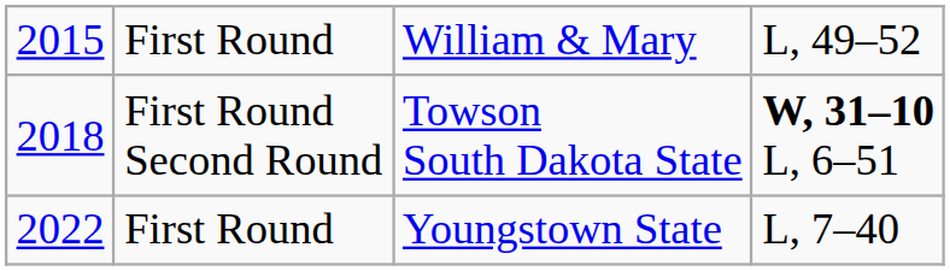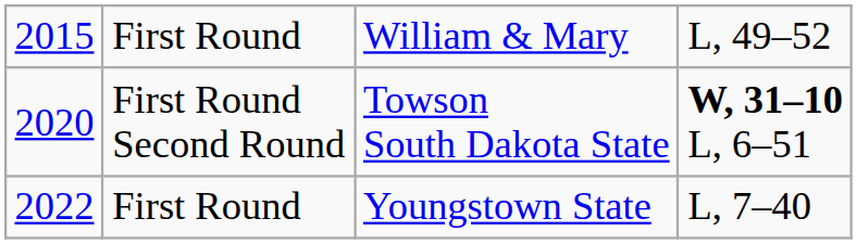First Round Second Round | column 1: 2018 -> 2020
